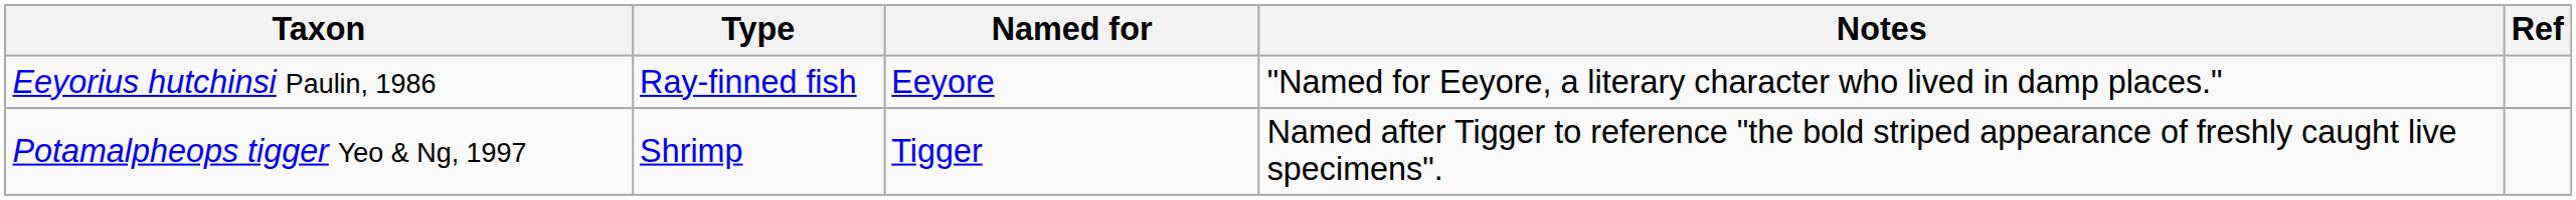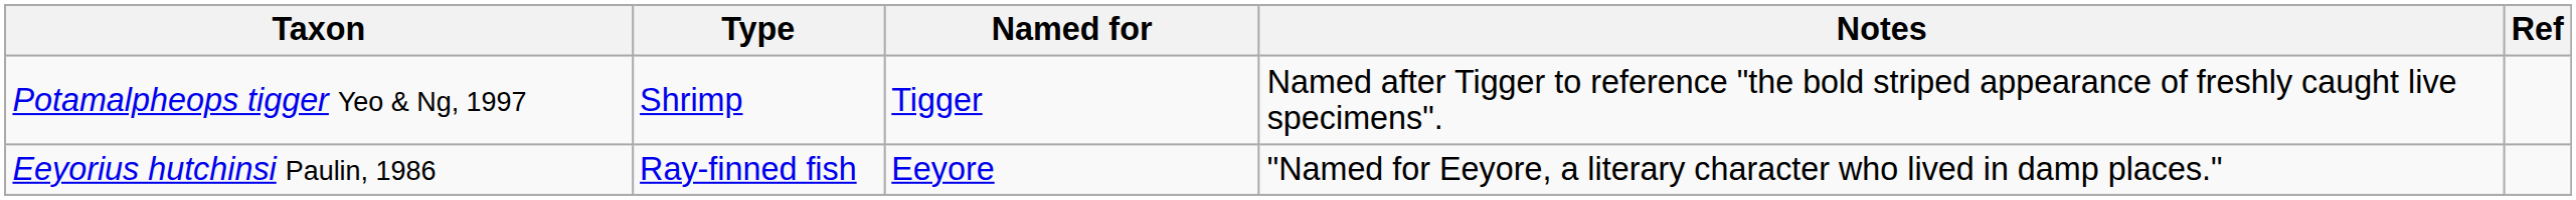rows swapped: Eeyorius hutchinsi Paulin, 1986 <-> Potamalpheops tigger Yeo & Ng, 1997
